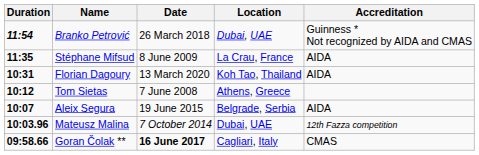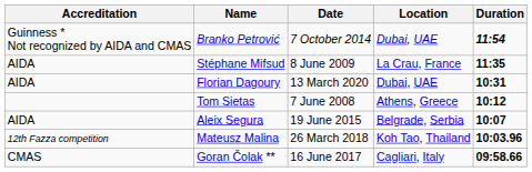columns swapped: Duration <-> Accreditation
Branko Petrović | Date: 26 March 2018 -> 7 October 2014
Florian Dagoury | Location: Koh Tao, Thailand -> Dubai, UAE
Mateusz Malina | Date: 7 October 2014 -> 26 March 2018
Mateusz Malina | Location: Dubai, UAE -> Koh Tao, Thailand
Goran Čolak ** | Date: bold -> normal
